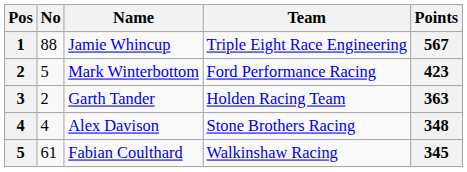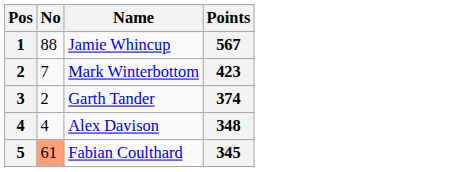- column: Team | Triple Eight Race Engineering | Ford Performance Racing | Holden Racing Team | Stone Brothers Racing | Walkinshaw Racing
Mark Winterbottom | No: 5 -> 7
Garth Tander | Points: 363 -> 374
Fabian Coulthard | No: no background -> lightsalmon background
